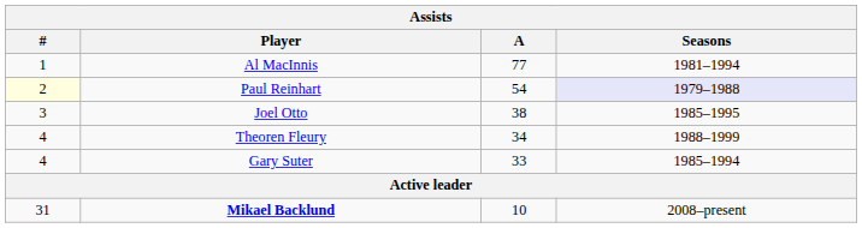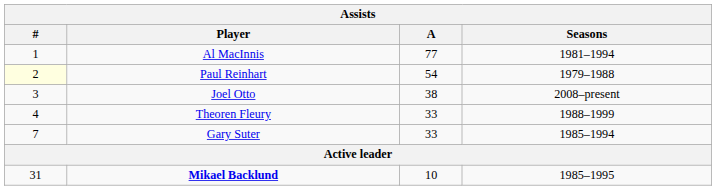Paul Reinhart | Seasons: lavender background -> no background
Joel Otto | Seasons: 1985–1995 -> 2008–present
Theoren Fleury | A: 34 -> 33
Gary Suter | #: 4 -> 7
Mikael Backlund | Seasons: 2008–present -> 1985–1995
